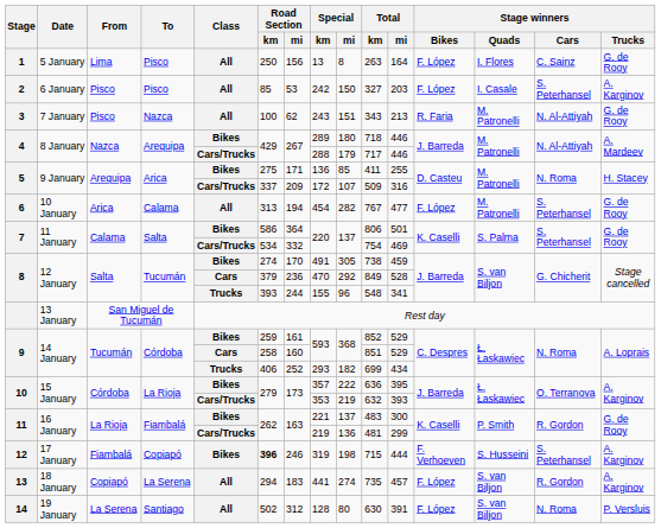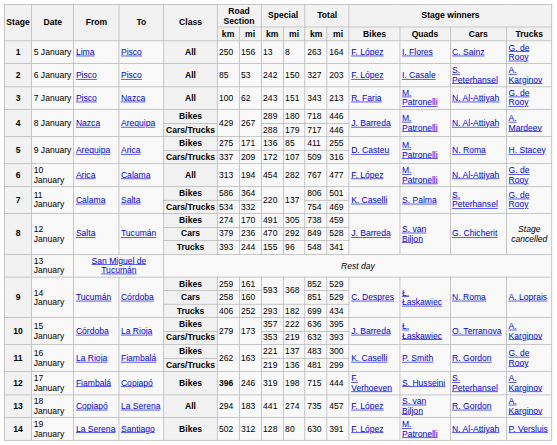6 | Stage winners / Cars: S. Peterhansel -> N. Al-Attiyah
14 | Class: All -> Bikes
14 | Stage winners / Quads: S. van Biljon -> M. Patronelli
14 | Stage winners / Cars: N. Roma -> N. Al-Attiyah
